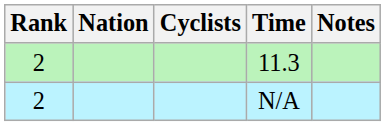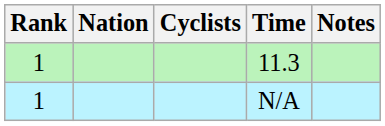11.3 | Rank: 2 -> 1
N/A | Rank: 2 -> 1
